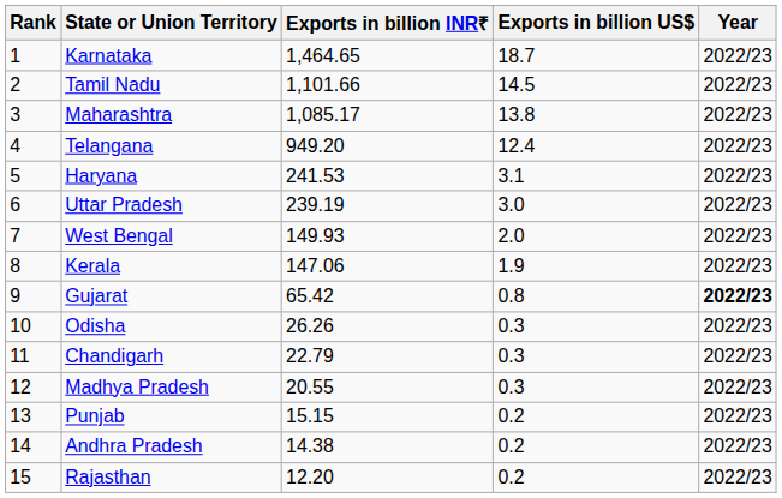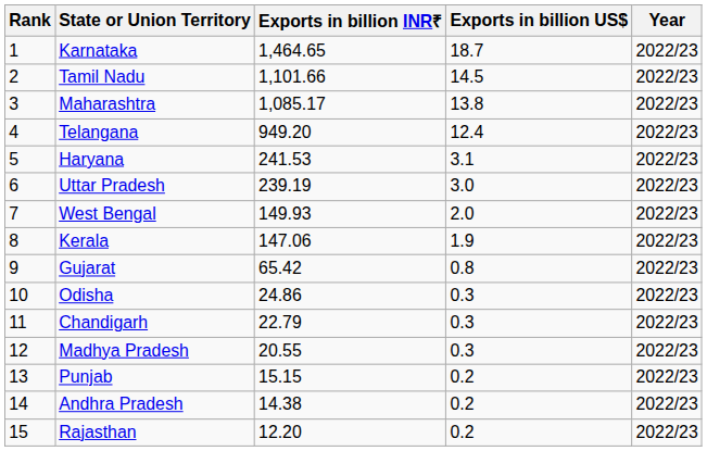Gujarat | Year: bold -> normal
Odisha | Exports in billion INR₹: 26.26 -> 24.86
